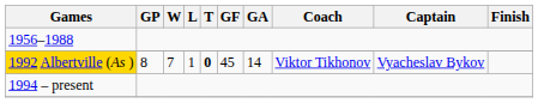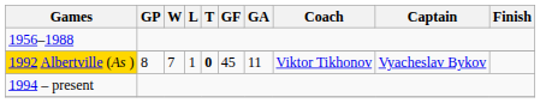1992 Albertville (As ) / 8 | GA: 14 -> 11
